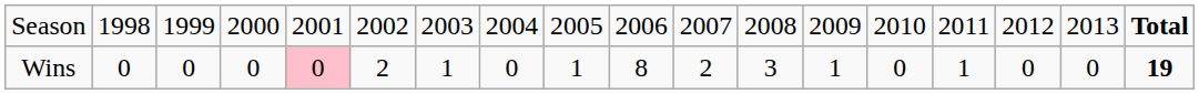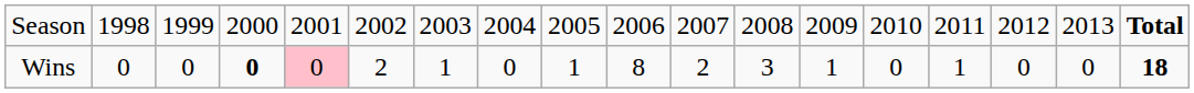Wins | column 4: normal -> bold
Wins | column 18: 19 -> 18
